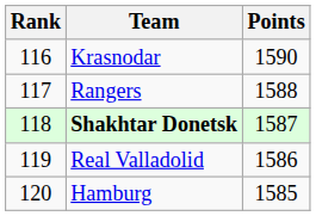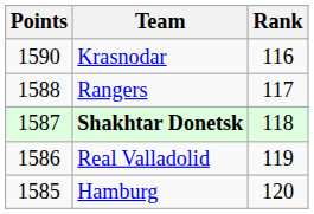columns swapped: Rank <-> Points
